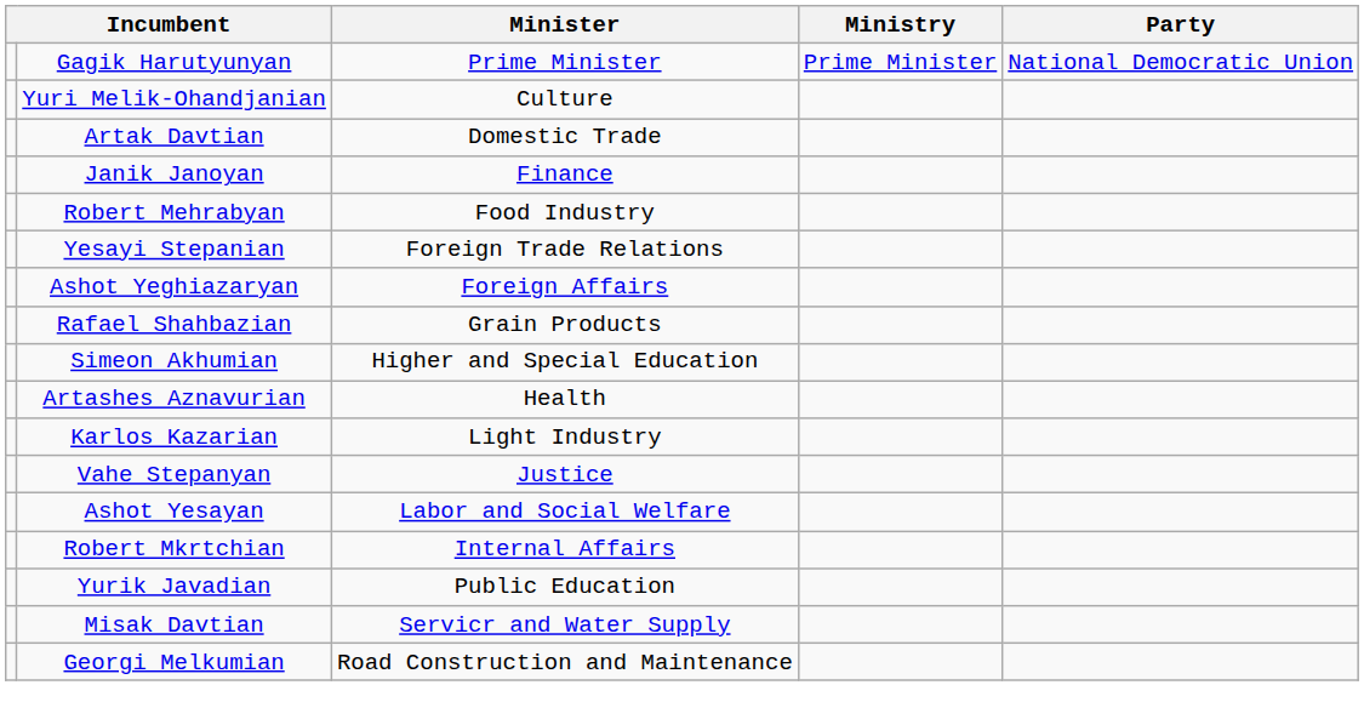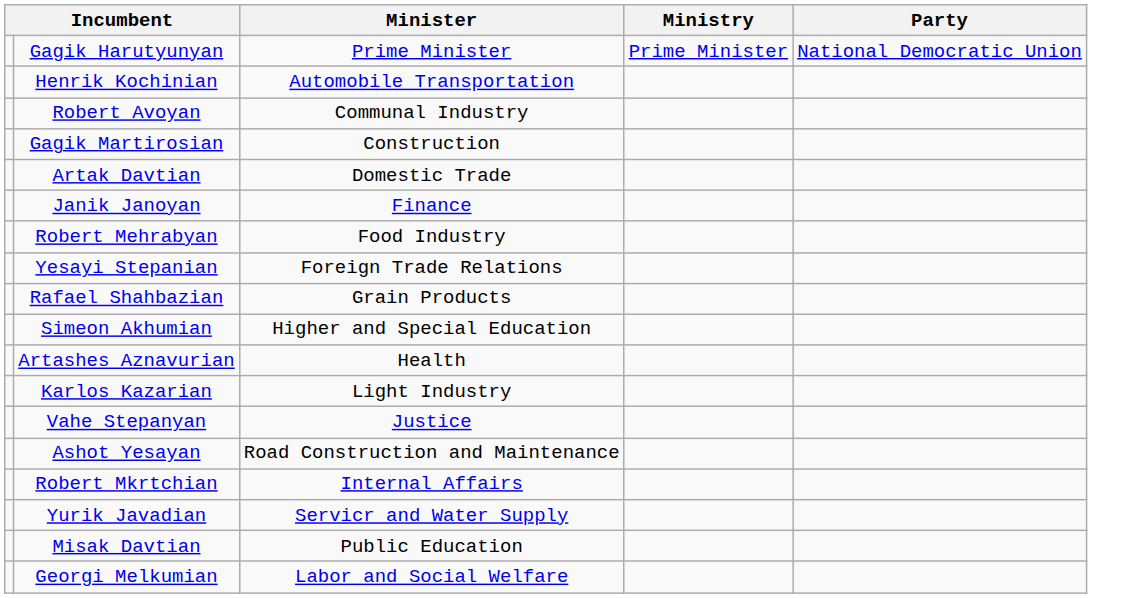+ row: Henrik Kochinian | Automobile Transportation
+ row: Robert Avoyan | Communal Industry
+ row: Gagik Martirosian | Construction
- row: Yuri Melik-Ohandjanian | Culture
- row: Ashot Yeghiazaryan | Foreign Affairs
Ashot Yesayan | Minister: Labor and Social Welfare -> Road Construction and Maintenance
Yurik Javadian | Minister: Public Education -> Servicr and Water Supply
Misak Davtian | Minister: Servicr and Water Supply -> Public Education
Georgi Melkumian | Minister: Road Construction and Maintenance -> Labor and Social Welfare
